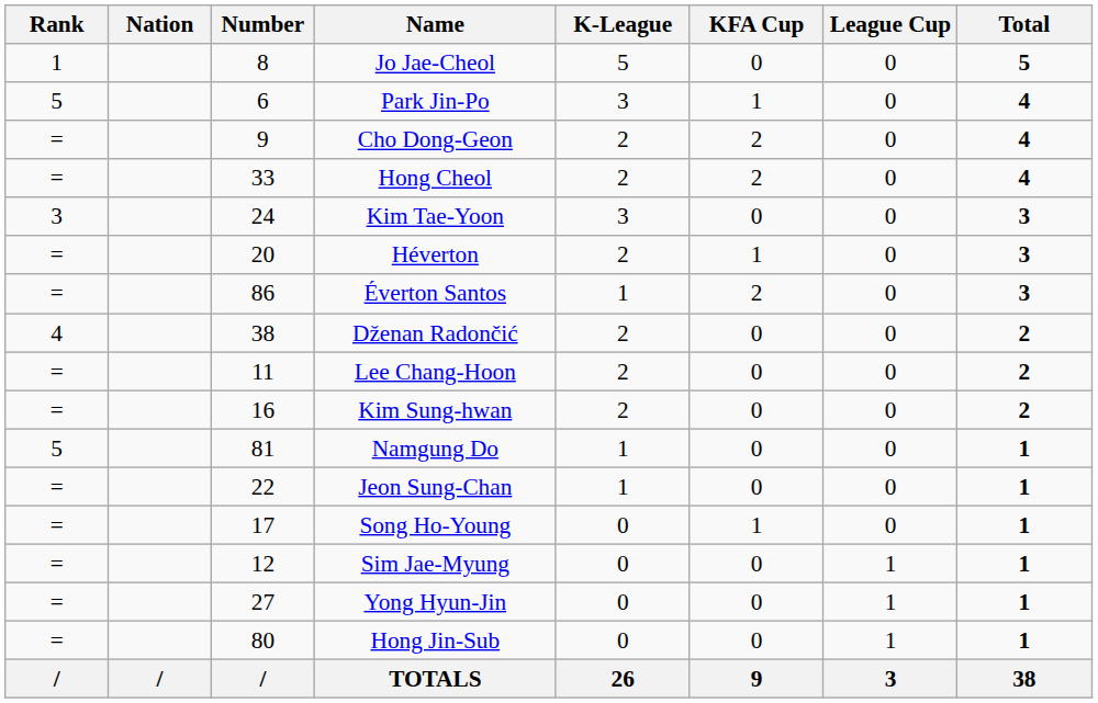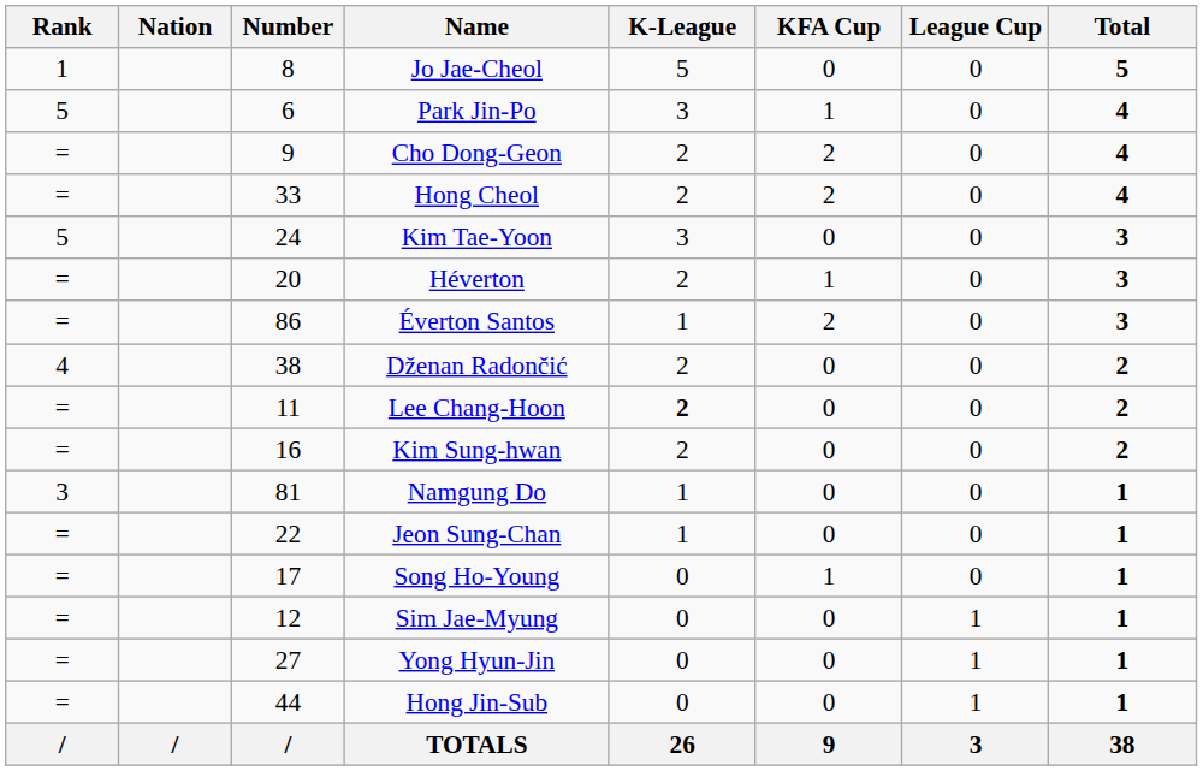Kim Tae-Yoon | Rank: 3 -> 5
Lee Chang-Hoon | K-League: normal -> bold
Namgung Do | Rank: 5 -> 3
Hong Jin-Sub | Number: 80 -> 44
